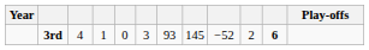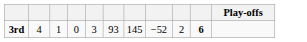- column: Year
